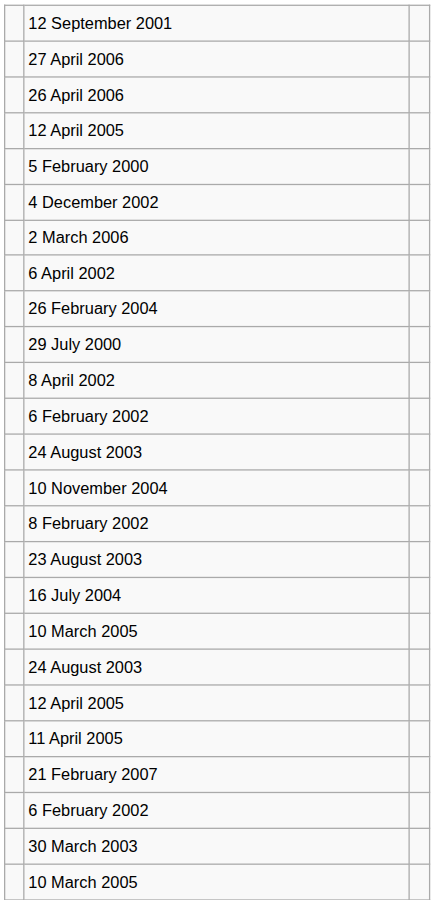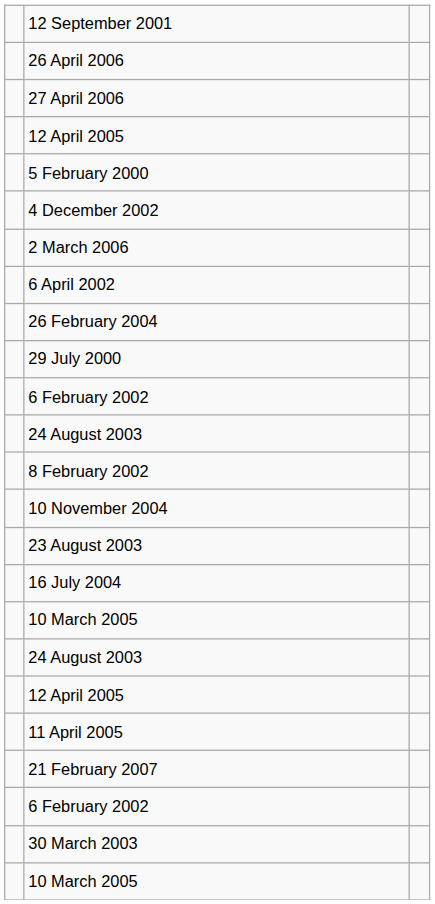rows swapped: 26 April 2006 <-> 27 April 2006
- row: 8 April 2002
rows swapped: 10 November 2004 <-> 8 February 2002
